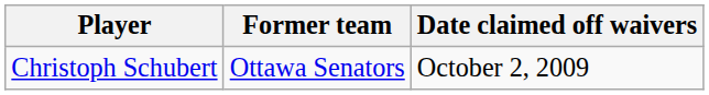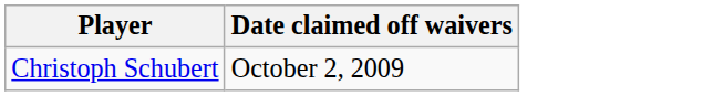- column: Former team | Ottawa Senators
